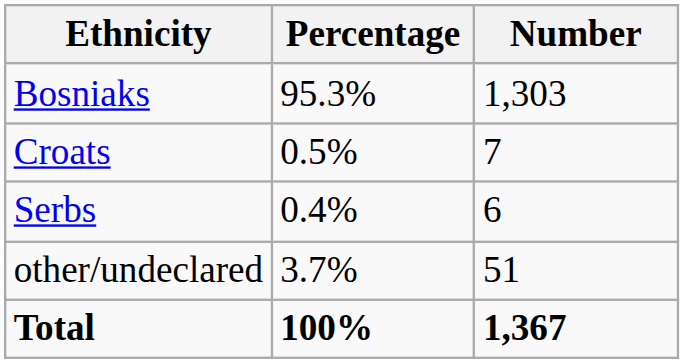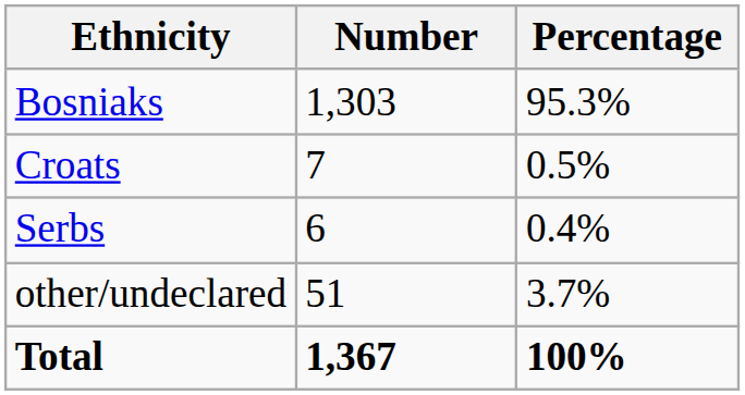columns swapped: Number <-> Percentage
